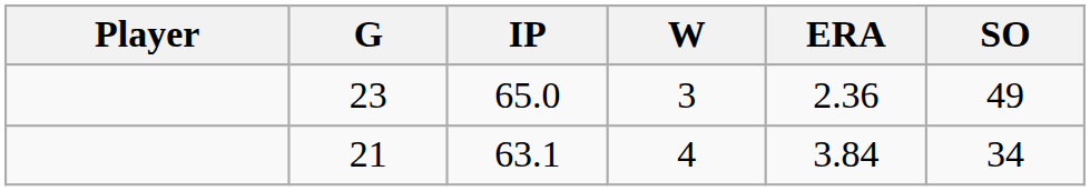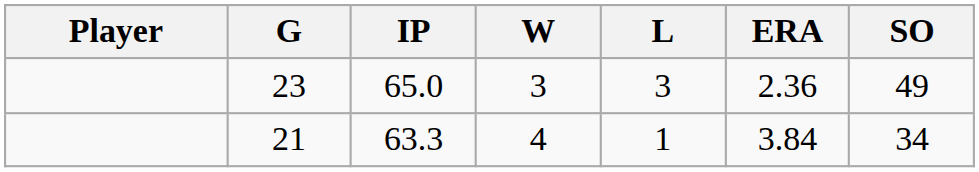+ column: L | 3 | 1
21 | IP: 63.1 -> 63.3
